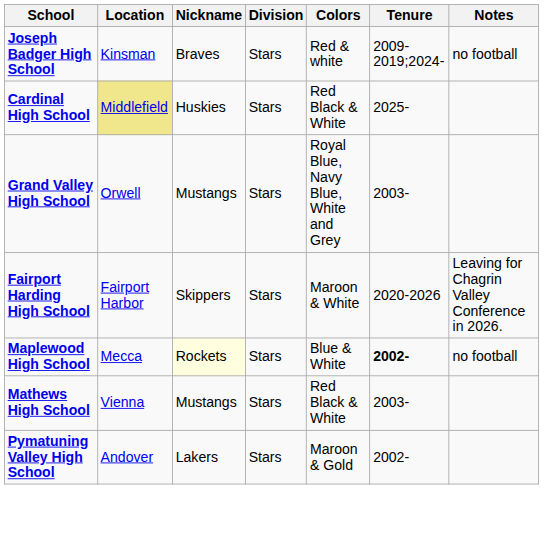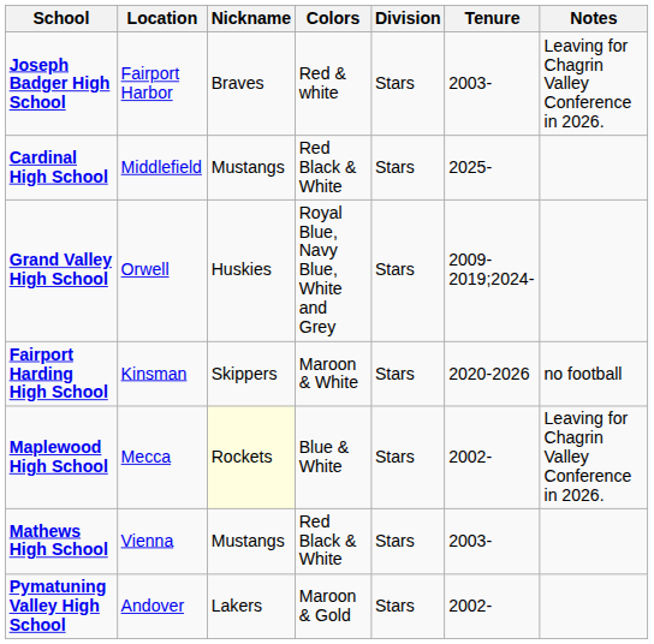columns swapped: Colors <-> Division
Joseph Badger High School | Location: Kinsman -> Fairport Harbor
Joseph Badger High School | Tenure: 2009-2019;2024- -> 2003-
Joseph Badger High School | Notes: no football -> Leaving for Chagrin Valley Conference in 2026.
Cardinal High School | Location: khaki background -> no background
Cardinal High School | Nickname: Huskies -> Mustangs
Grand Valley High School | Nickname: Mustangs -> Huskies
Grand Valley High School | Tenure: 2003- -> 2009-2019;2024-
Fairport Harding High School | Location: Fairport Harbor -> Kinsman
Fairport Harding High School | Notes: Leaving for Chagrin Valley Conference in 2026. -> no football
Maplewood High School | Tenure: bold -> normal
Maplewood High School | Notes: no football -> Leaving for Chagrin Valley Conference in 2026.
